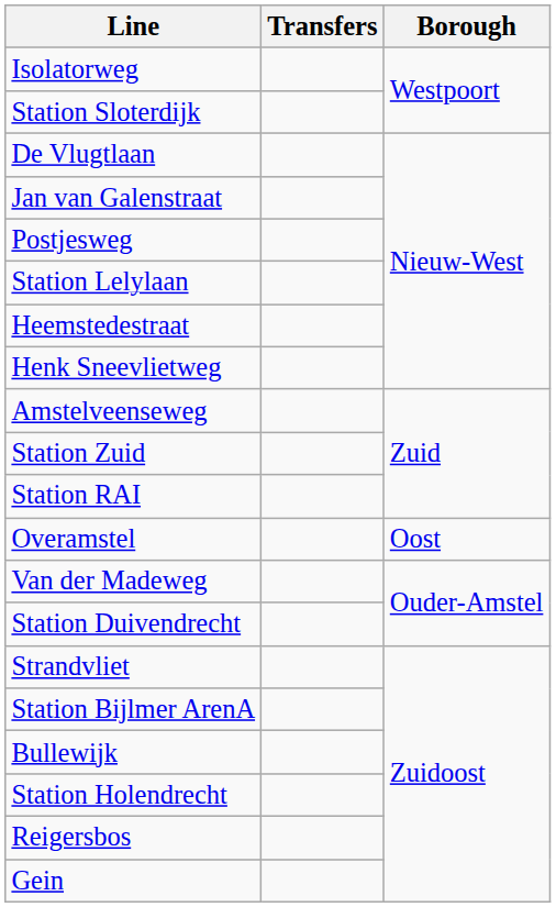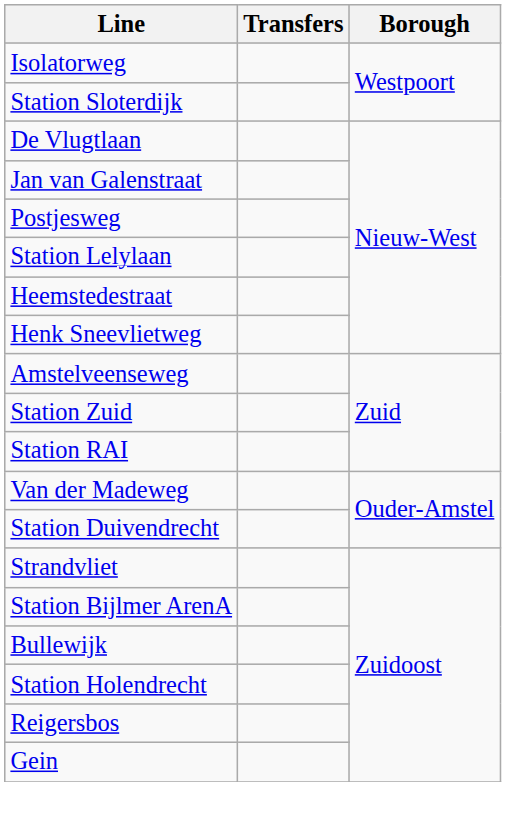- row: Overamstel | Oost
